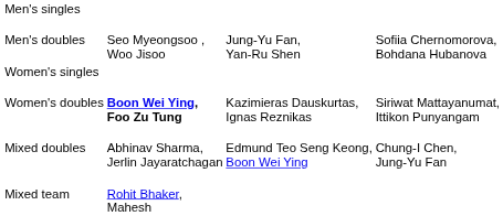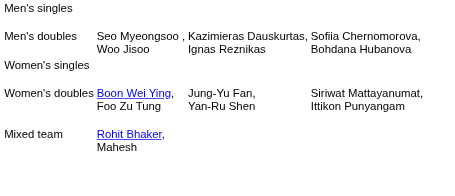Men's doubles | column 3: Jung-Yu Fan, Yan-Ru Shen -> Kazimieras Dauskurtas, Ignas Reznikas
Women's doubles | column 2: bold -> normal
Women's doubles | column 3: Kazimieras Dauskurtas, Ignas Reznikas -> Jung-Yu Fan, Yan-Ru Shen
- row: Mixed doubles | Abhinav Sharma, Jerlin Jayaratchagan | Edmund Teo Seng Keong, Boon Wei Ying | Chung-I Chen, Jung-Yu Fan
